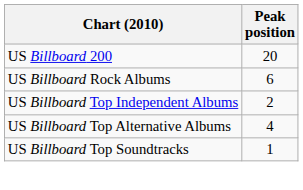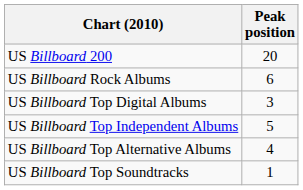+ row: US Billboard Top Digital Albums | 3
US Billboard Top Independent Albums | Peak position: 2 -> 5
